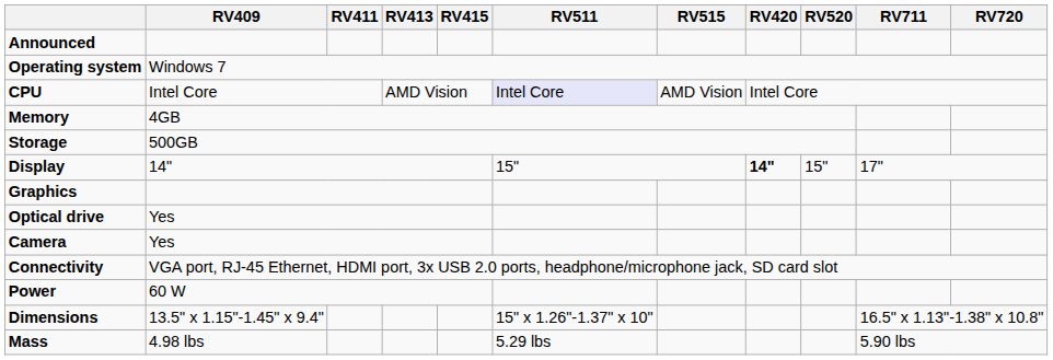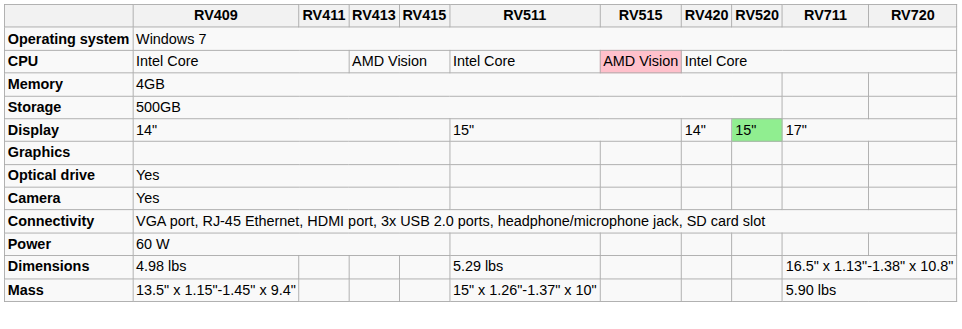- row: Announced
CPU | RV511: lavender background -> no background
CPU | RV515: no background -> pink background
Display | RV420: bold -> normal
Display | RV520: no background -> lightgreen background
Dimensions | RV409: 13.5" x 1.15"-1.45" x 9.4" -> 4.98 lbs
Dimensions | RV511: 15" x 1.26"-1.37" x 10" -> 5.29 lbs
Mass | RV409: 4.98 lbs -> 13.5" x 1.15"-1.45" x 9.4"
Mass | RV511: 5.29 lbs -> 15" x 1.26"-1.37" x 10"
